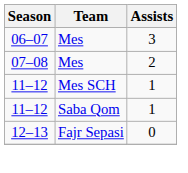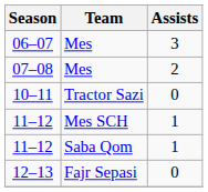+ row: 10–11 | Tractor Sazi | 0
